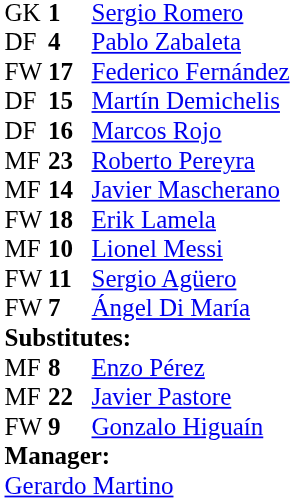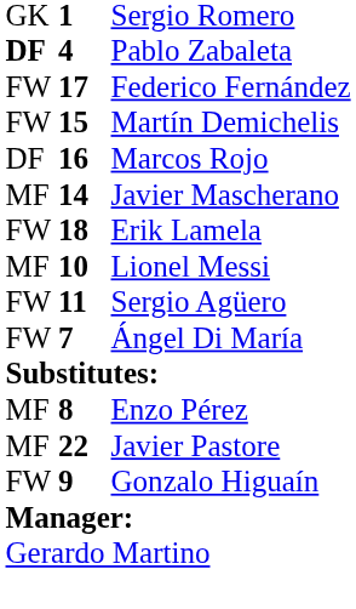Pablo Zabaleta | column 1: normal -> bold
Martín Demichelis | column 1: DF -> FW
- row: MF | 23 | Roberto Pereyra
